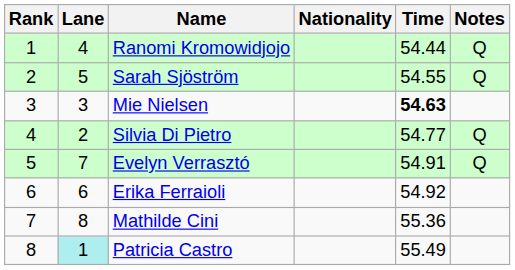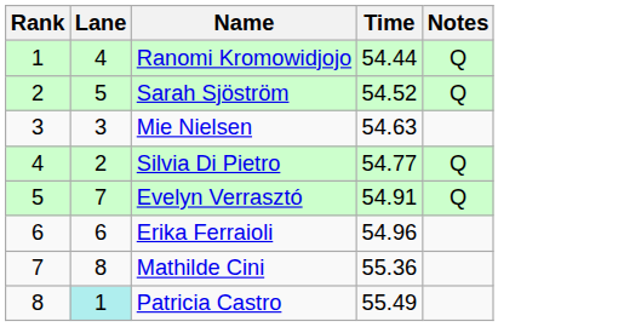- column: Nationality
Sarah Sjöström | Time: 54.55 -> 54.52
Mie Nielsen | Time: bold -> normal
Erika Ferraioli | Time: 54.92 -> 54.96
